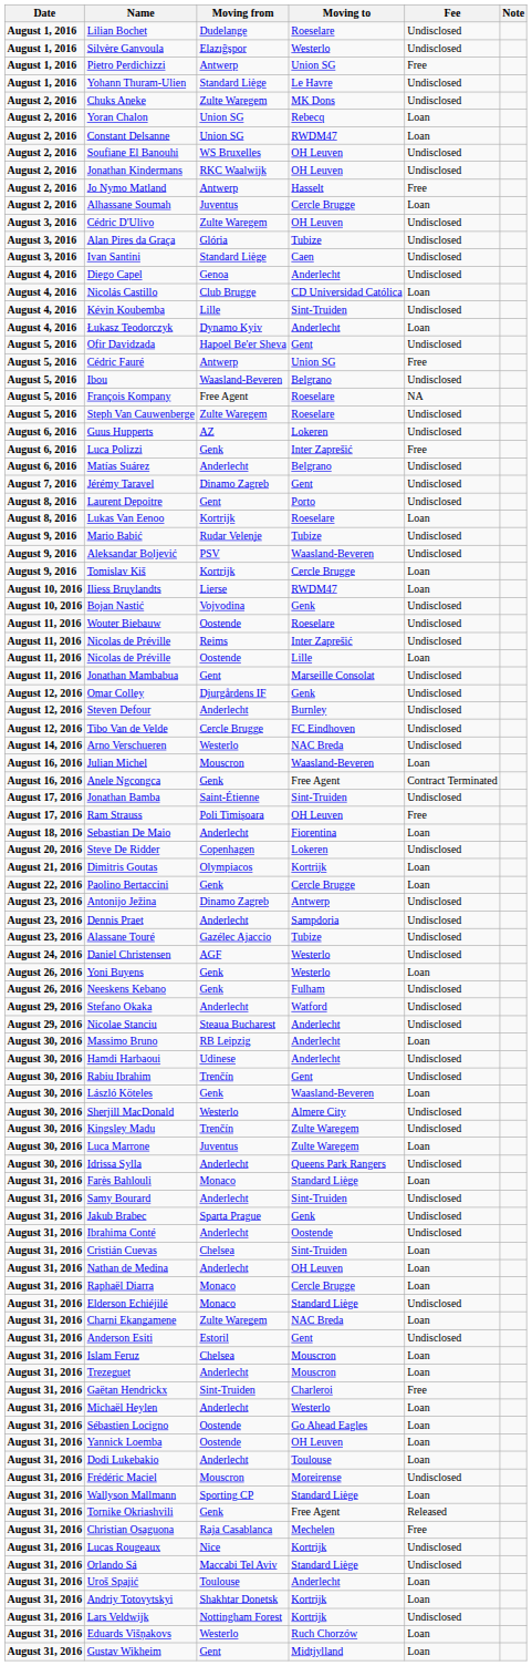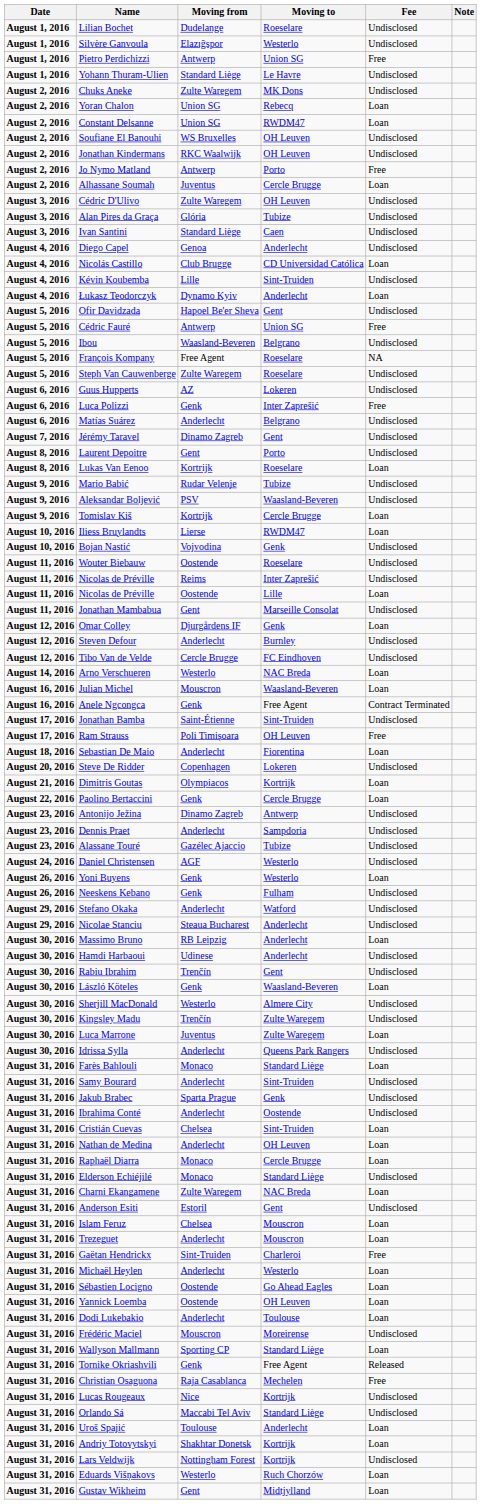Jo Nymo Matland | Moving to: Hasselt -> Porto
Omar Colley | Fee: Undisclosed -> Loan
Arno Verschueren | Fee: Undisclosed -> Loan
